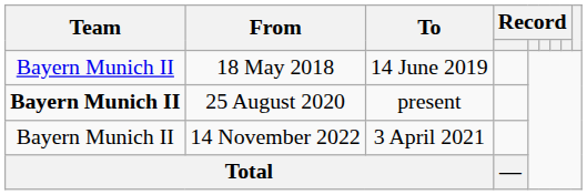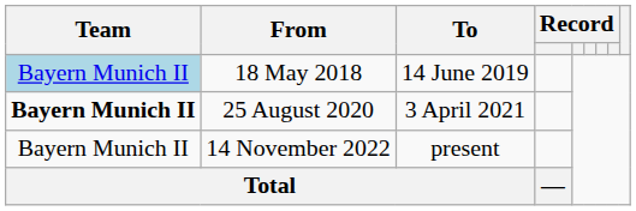18 May 2018 | Team: no background -> lightblue background
25 August 2020 | To: present -> 3 April 2021
14 November 2022 | To: 3 April 2021 -> present
